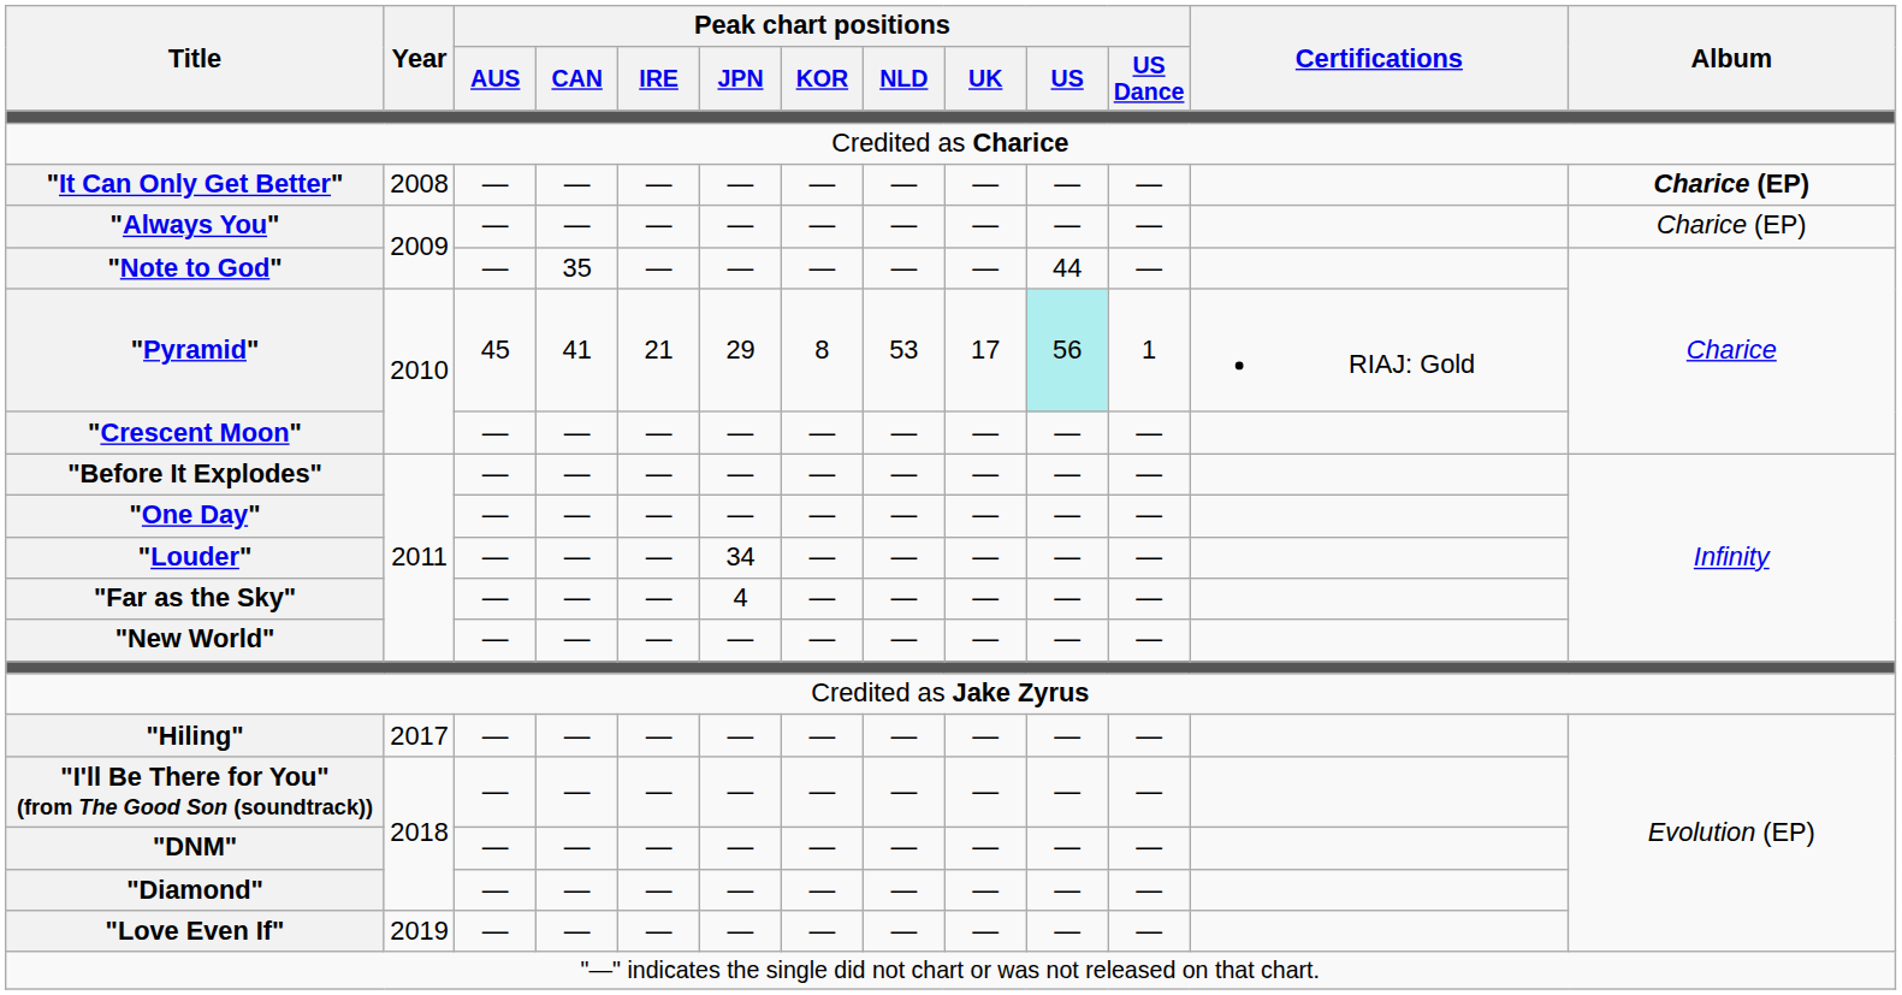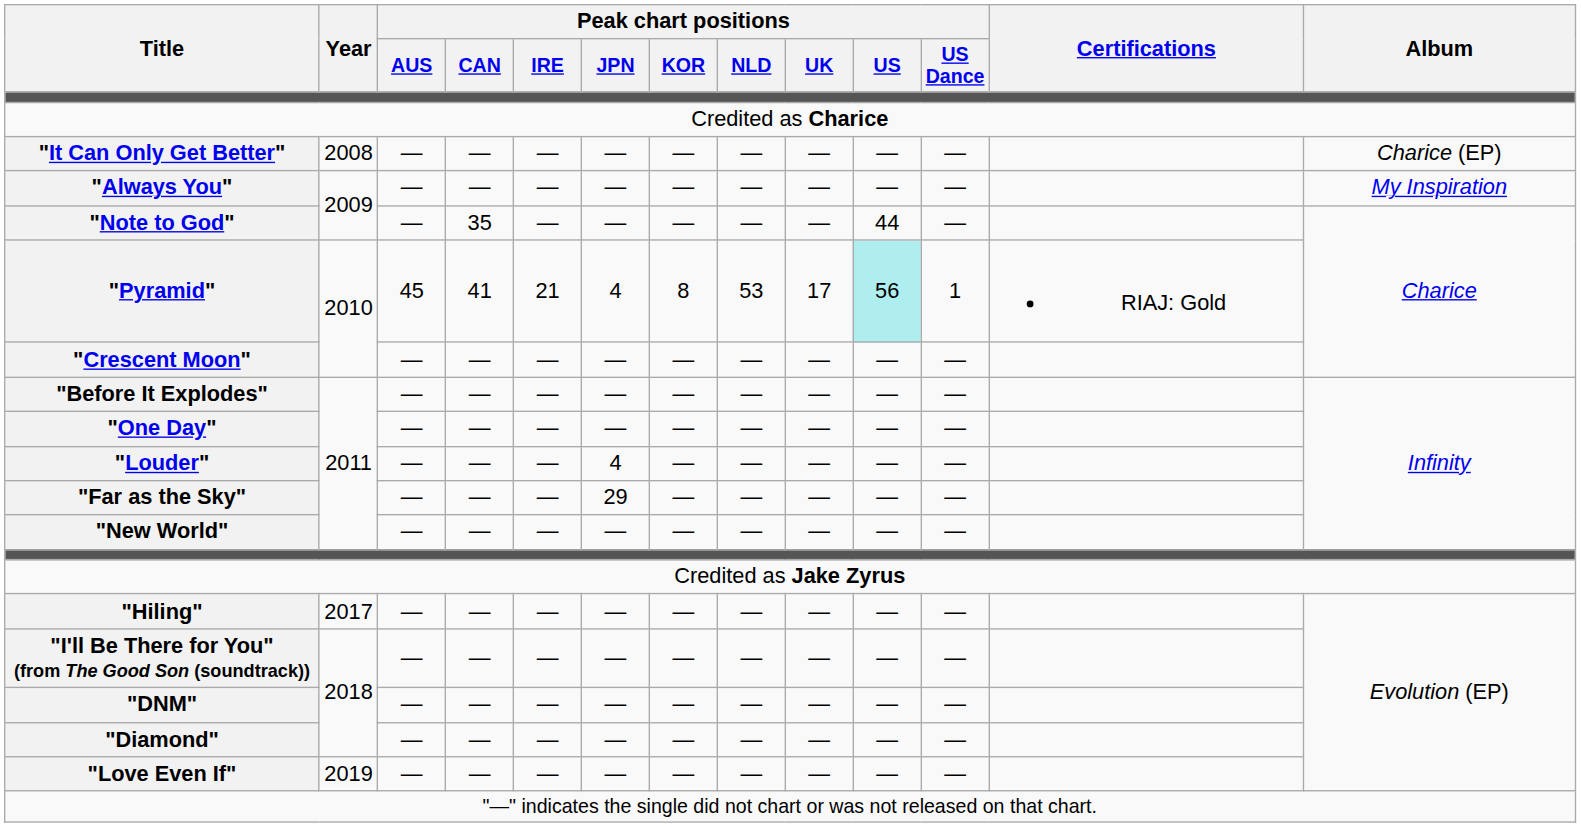"It Can Only Get Better" | Album: bold -> normal
"Always You" | Album: Charice (EP) -> My Inspiration
"Pyramid" | Peak chart positions / JPN: 29 -> 4
"Louder" | Peak chart positions / JPN: 34 -> 4
"Far as the Sky" | Peak chart positions / JPN: 4 -> 29
